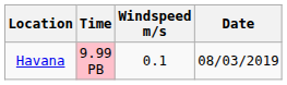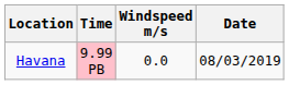Havana | Windspeed m/s: 0.1 -> 0.0
